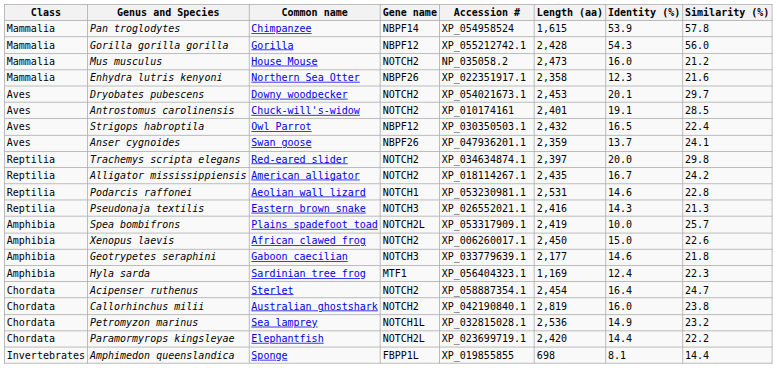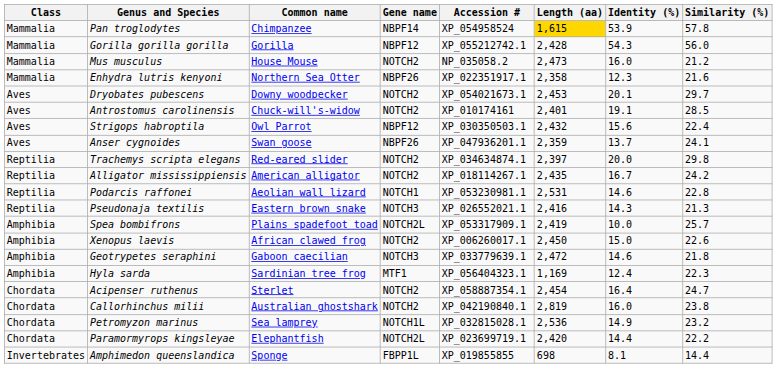Pan troglodytes | Length (aa): no background -> gold background
Strigops habroptila | Identity (%): 16.5 -> 15.6
Geotrypetes seraphini | Length (aa): 2,177 -> 2,472
